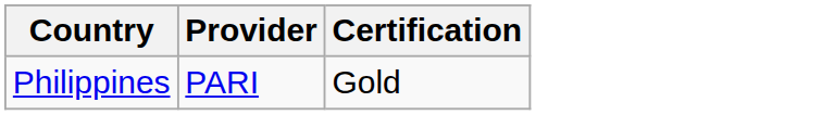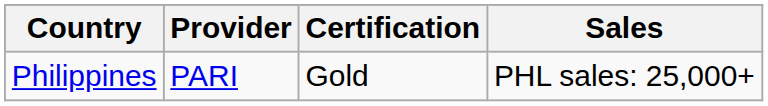+ column: Sales | PHL sales: 25,000+
